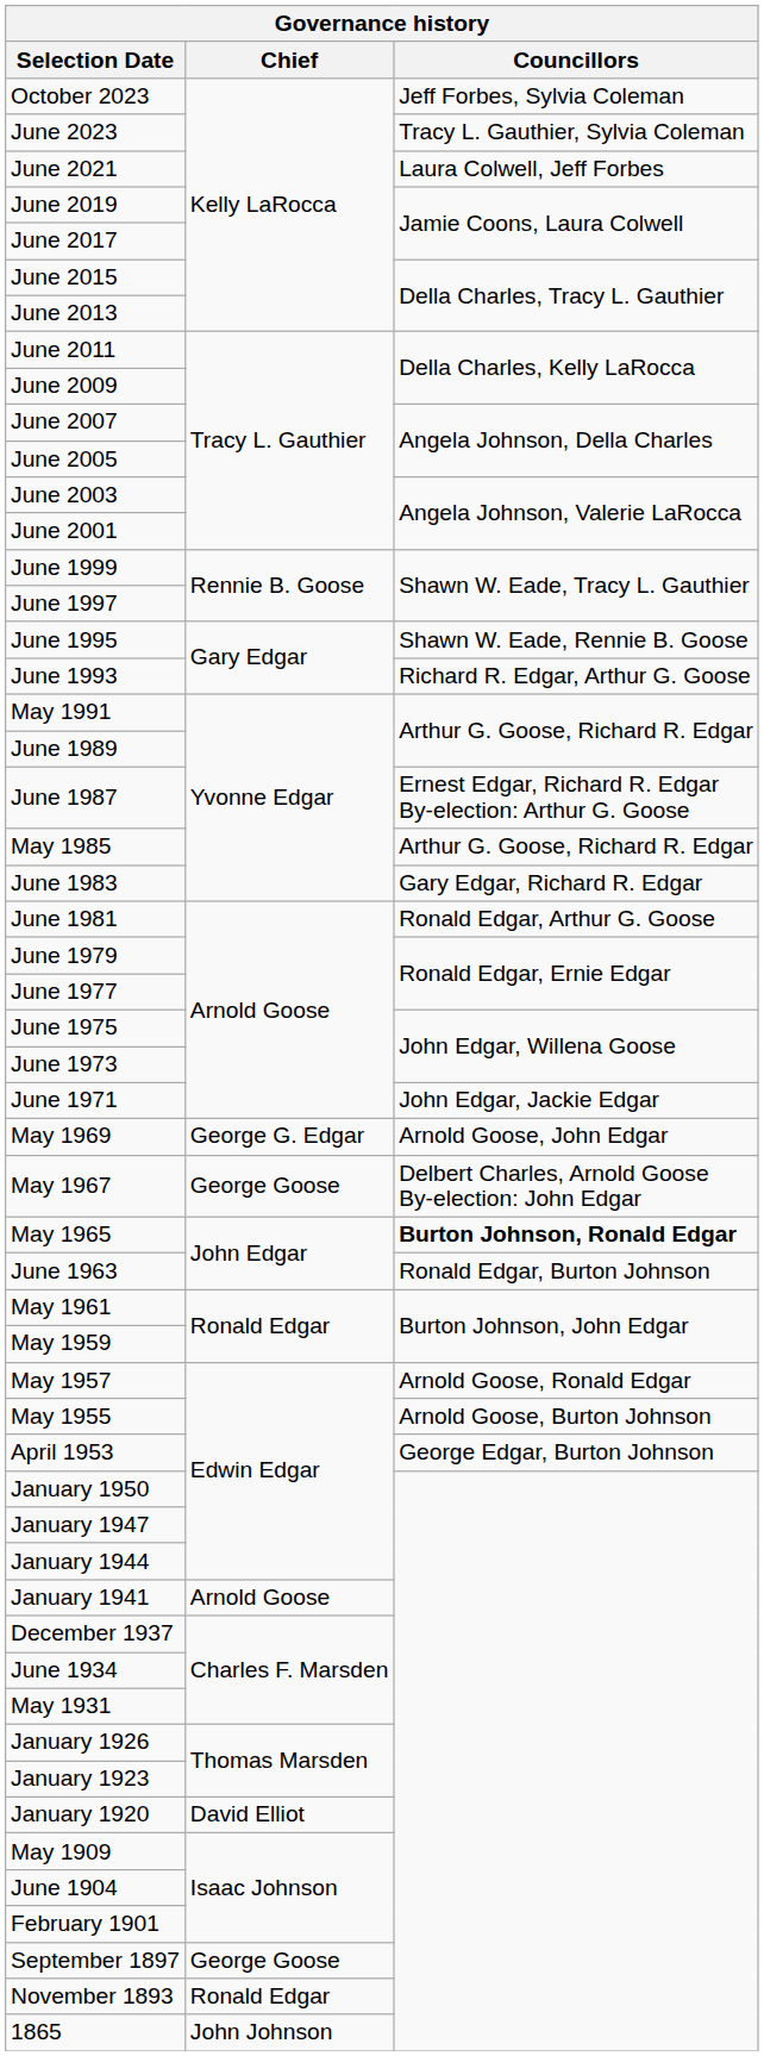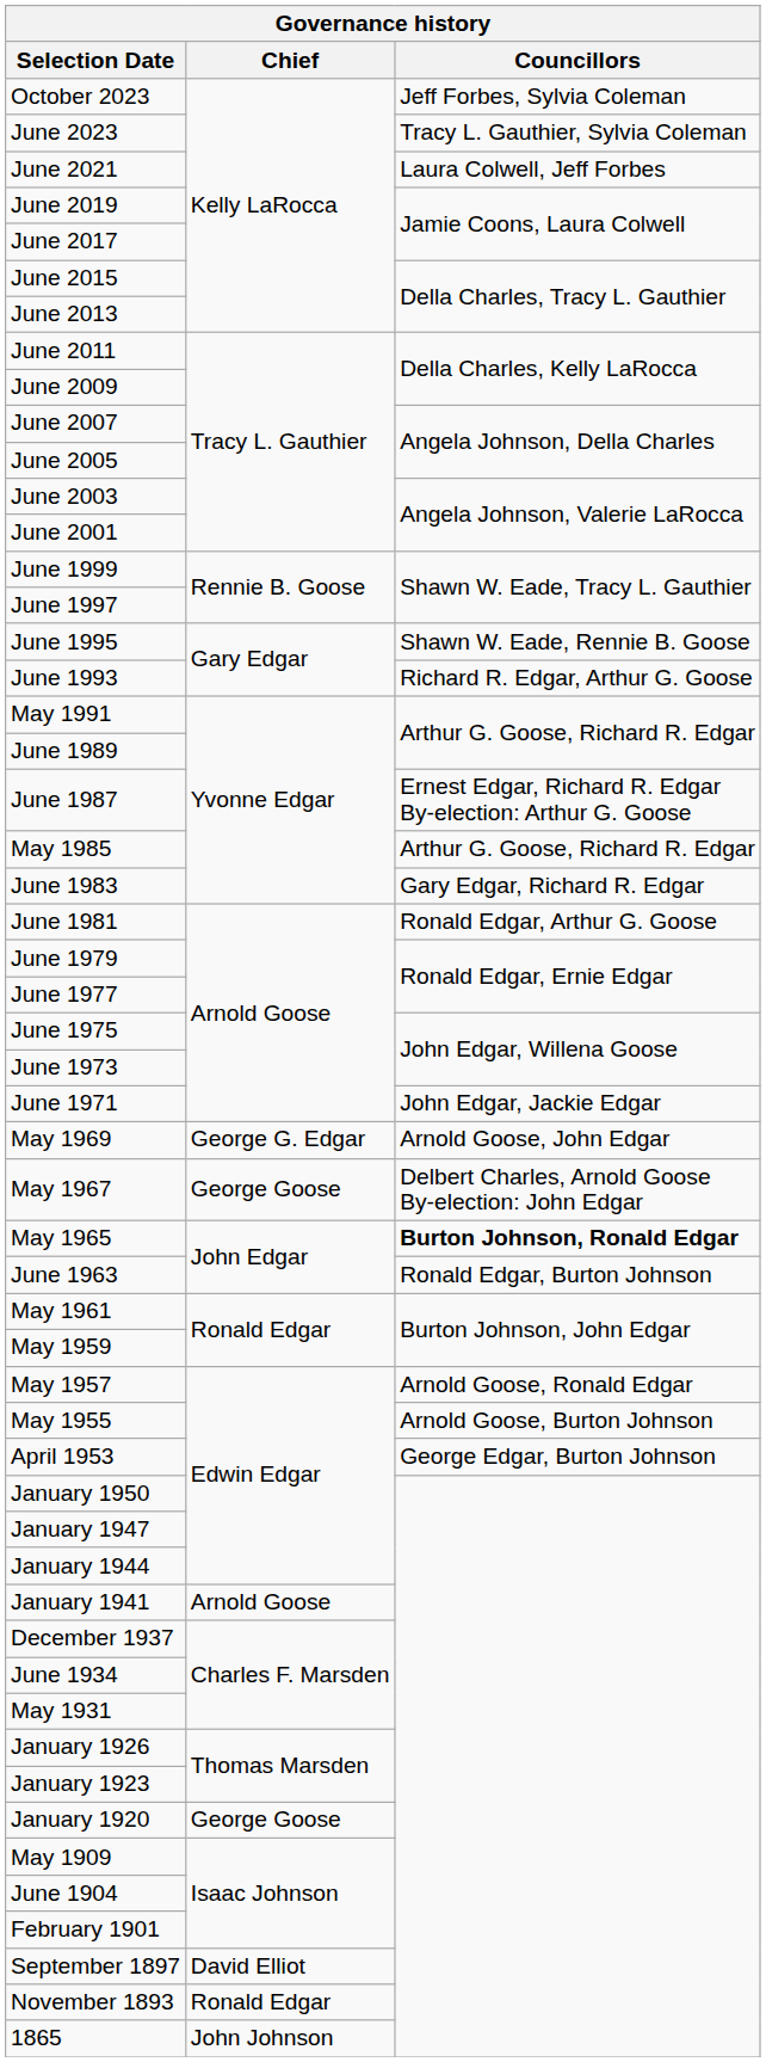January 1920 | Chief: David Elliot -> George Goose
September 1897 | Chief: George Goose -> David Elliot
